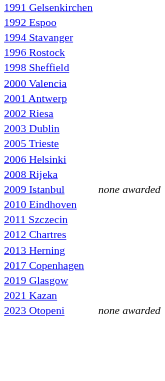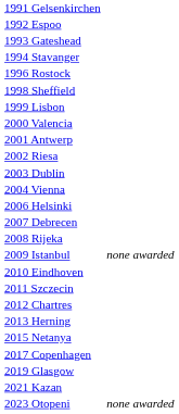+ row: 1993 Gateshead
+ row: 1999 Lisbon
+ row: 2004 Vienna
- row: 2005 Trieste
+ row: 2007 Debrecen
+ row: 2015 Netanya
